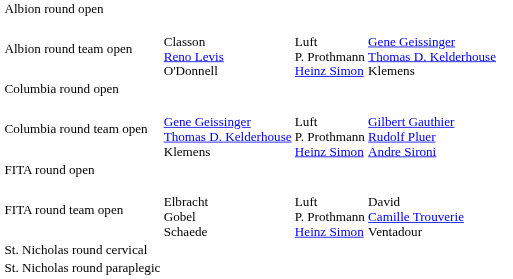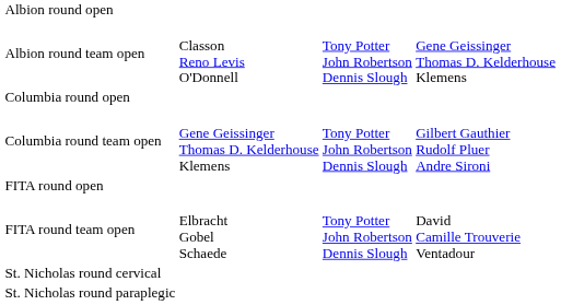Albion round team open | column 3: Luft P. Prothmann Heinz Simon -> Tony Potter John Robertson Dennis Slough
Columbia round team open | column 3: Luft P. Prothmann Heinz Simon -> Tony Potter John Robertson Dennis Slough
FITA round team open | column 3: Luft P. Prothmann Heinz Simon -> Tony Potter John Robertson Dennis Slough
